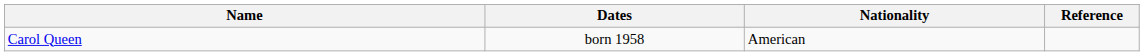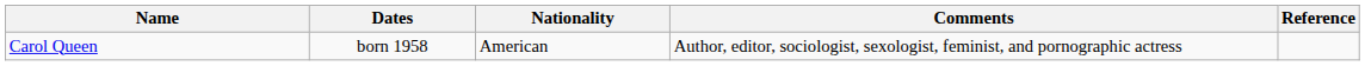+ column: Comments | Author, editor, sociologist, sexologist, feminist, and pornographic actress
